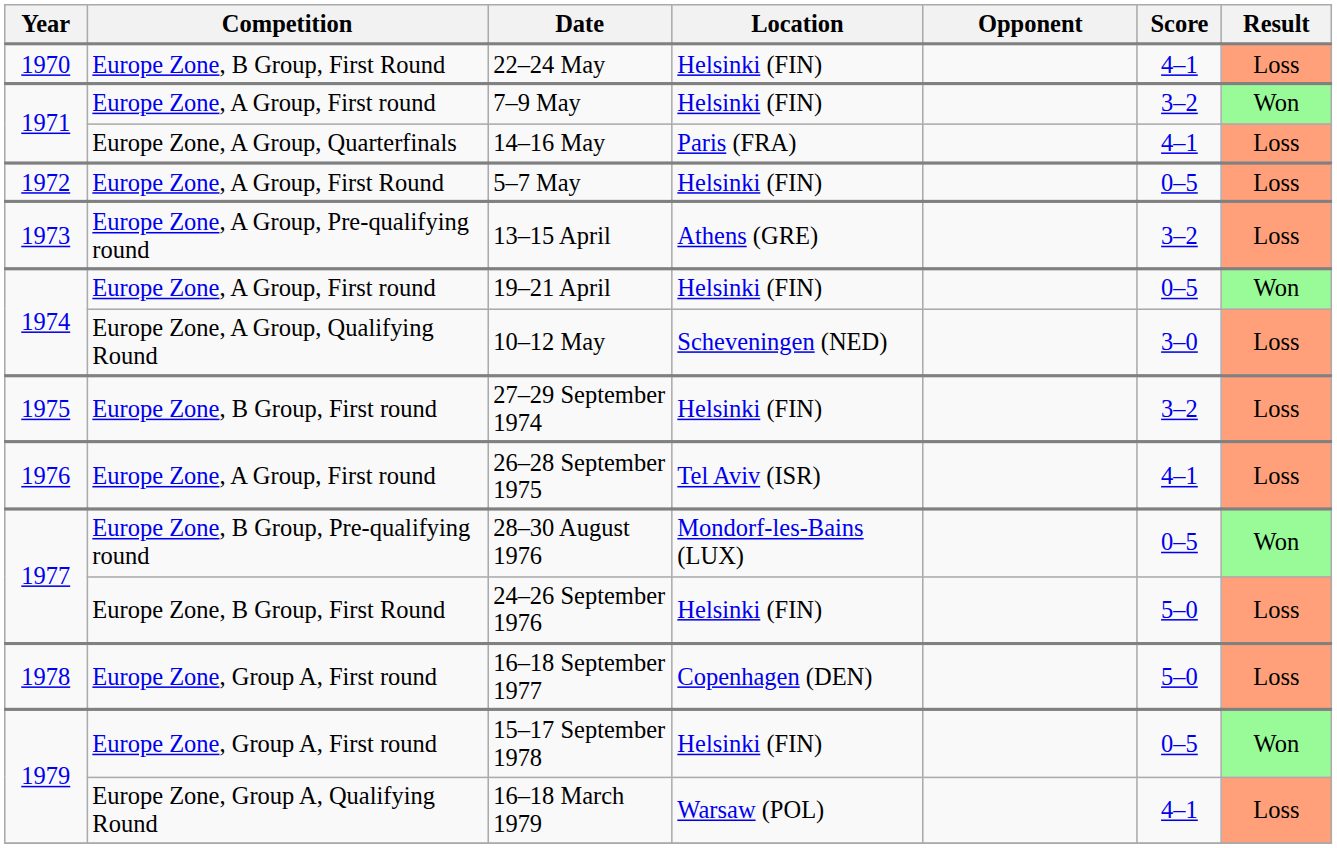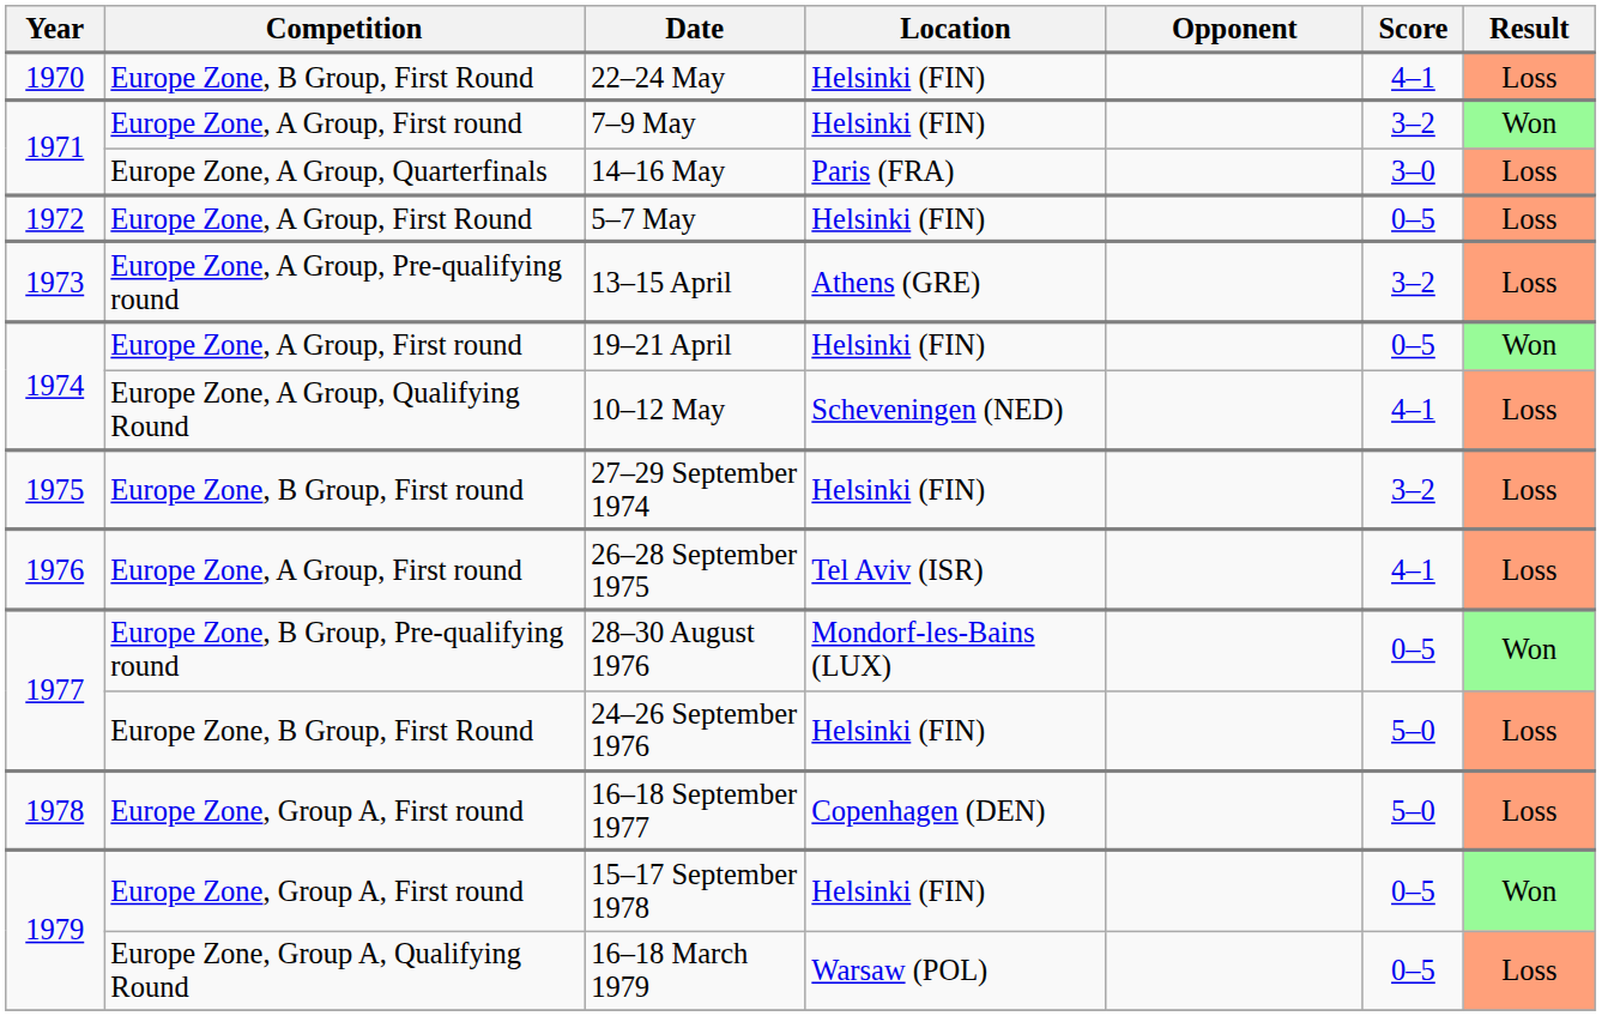14–16 May | Score: 4–1 -> 3–0
10–12 May | Score: 3–0 -> 4–1
16–18 March 1979 | Score: 4–1 -> 0–5
